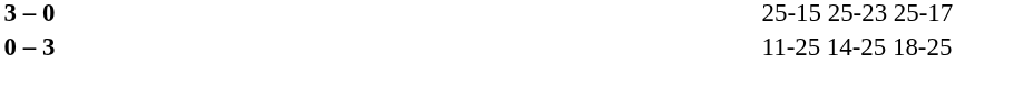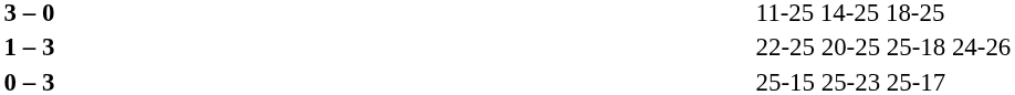3 – 0 | column 4: 25-15 25-23 25-17 -> 11-25 14-25 18-25
+ row: 1 – 3 | 22-25 20-25 25-18 24-26
0 – 3 | column 4: 11-25 14-25 18-25 -> 25-15 25-23 25-17
